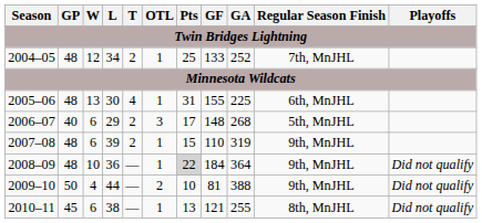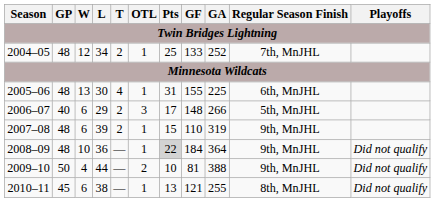2006–07 | GA: 268 -> 266
